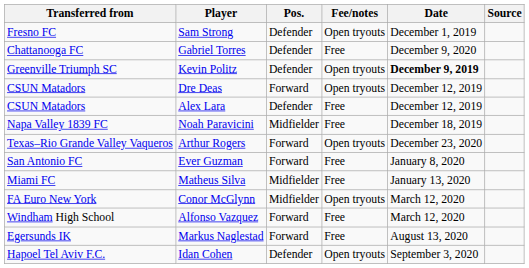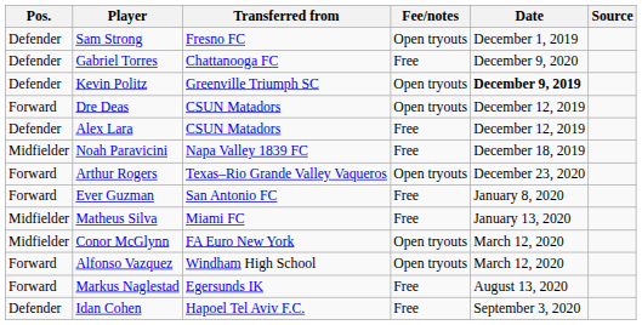columns swapped: Pos. <-> Transferred from
Alfonso Vazquez | Fee/notes: Free -> Open tryouts
Idan Cohen | Fee/notes: Open tryouts -> Free
